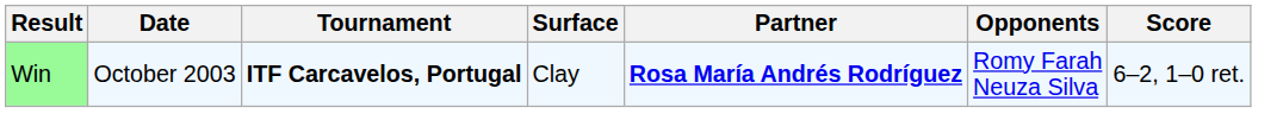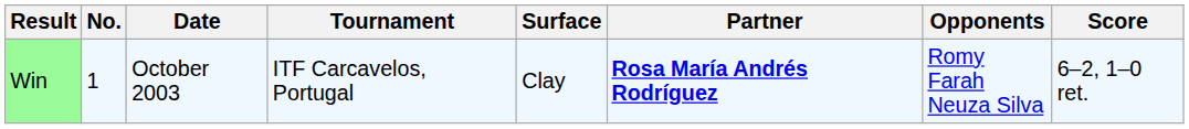+ column: No. | 1
Win | Tournament: bold -> normal
